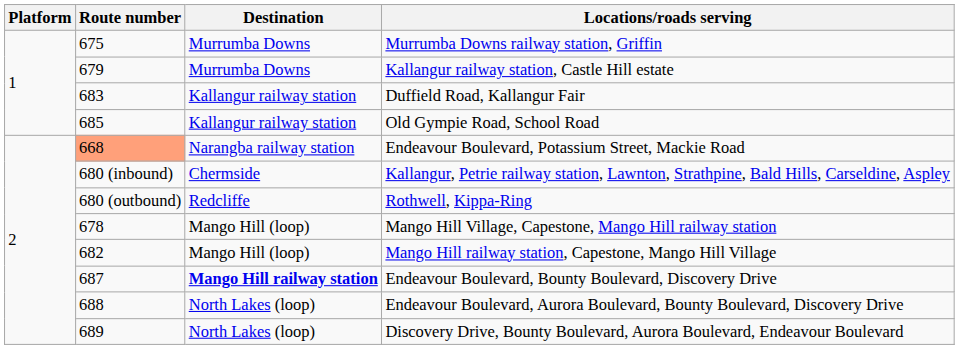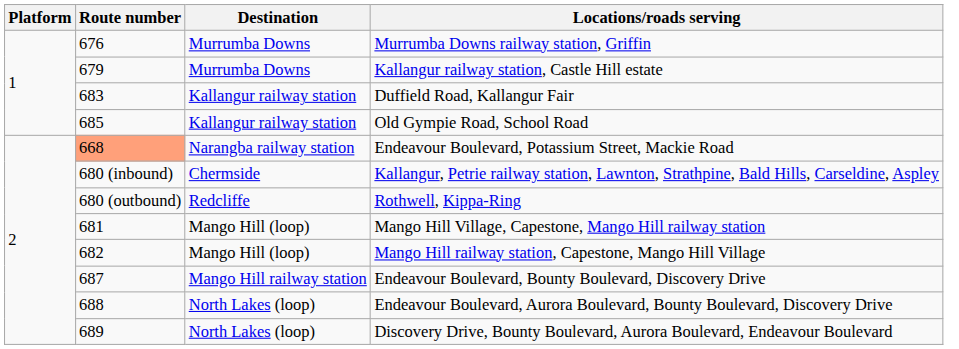Murrumba Downs railway station, Griffin | Route number: 675 -> 676
Mango Hill Village, Capestone, Mango Hill railway station | Route number: 678 -> 681
Endeavour Boulevard, Bounty Boulevard, Discovery Drive | Destination: bold -> normal
